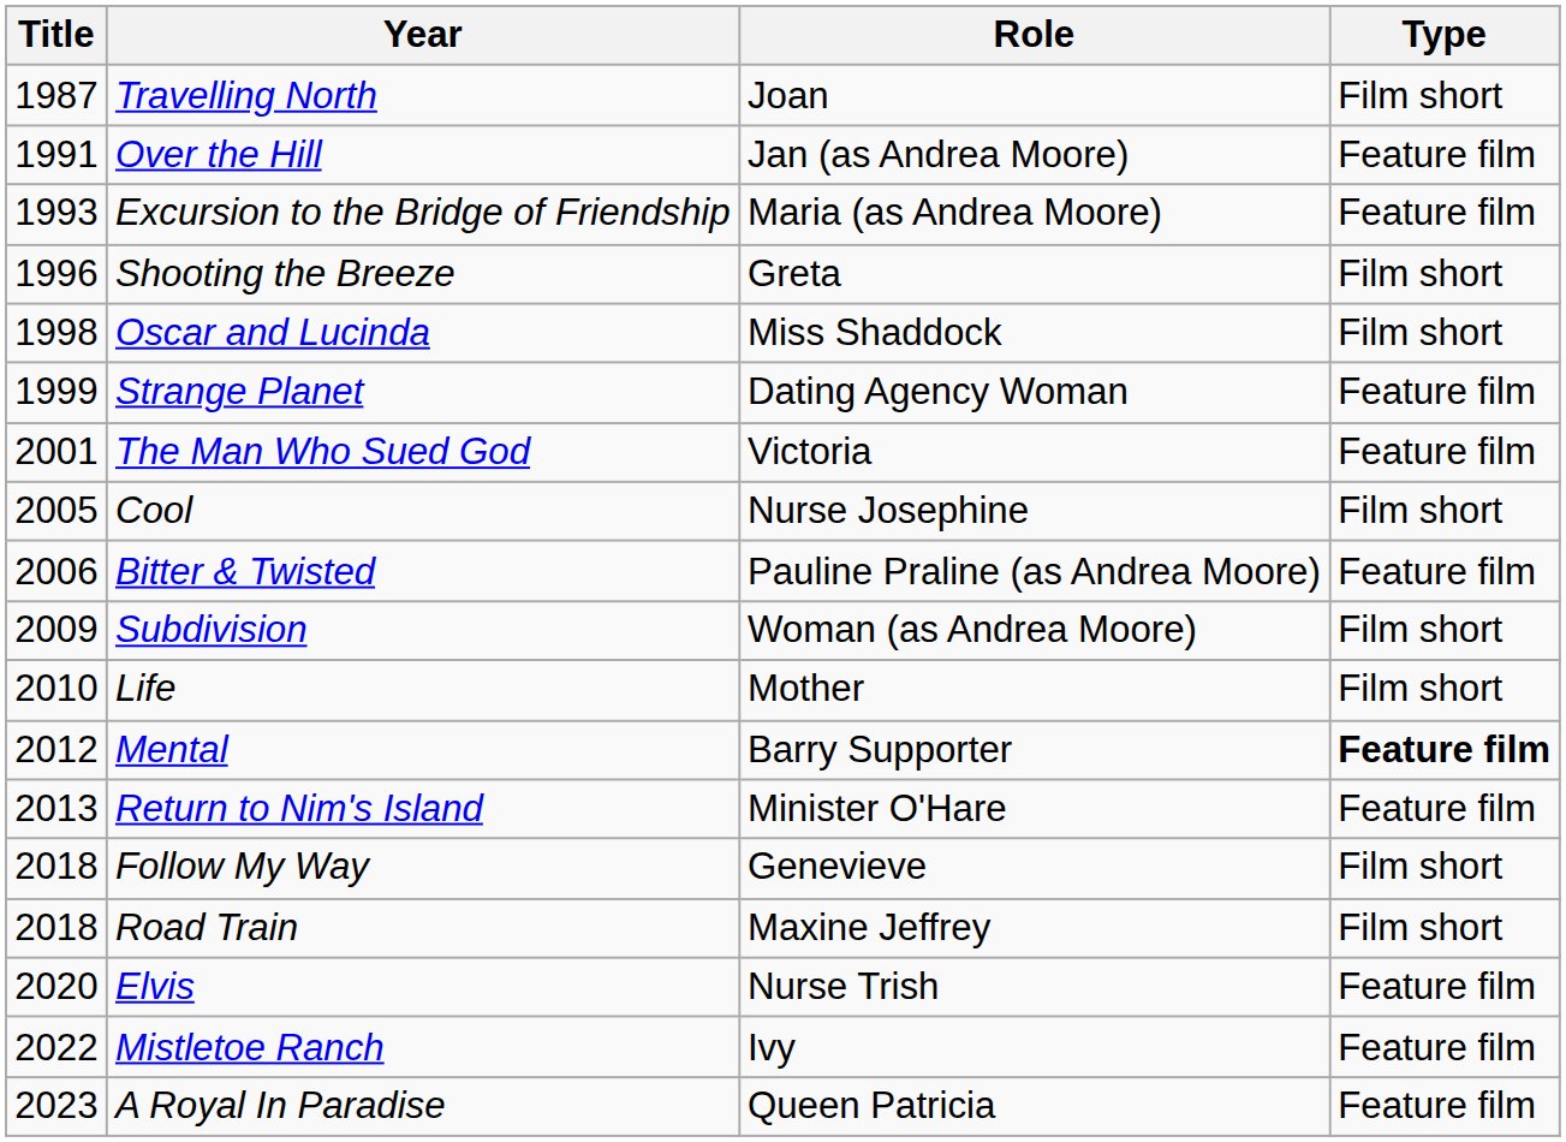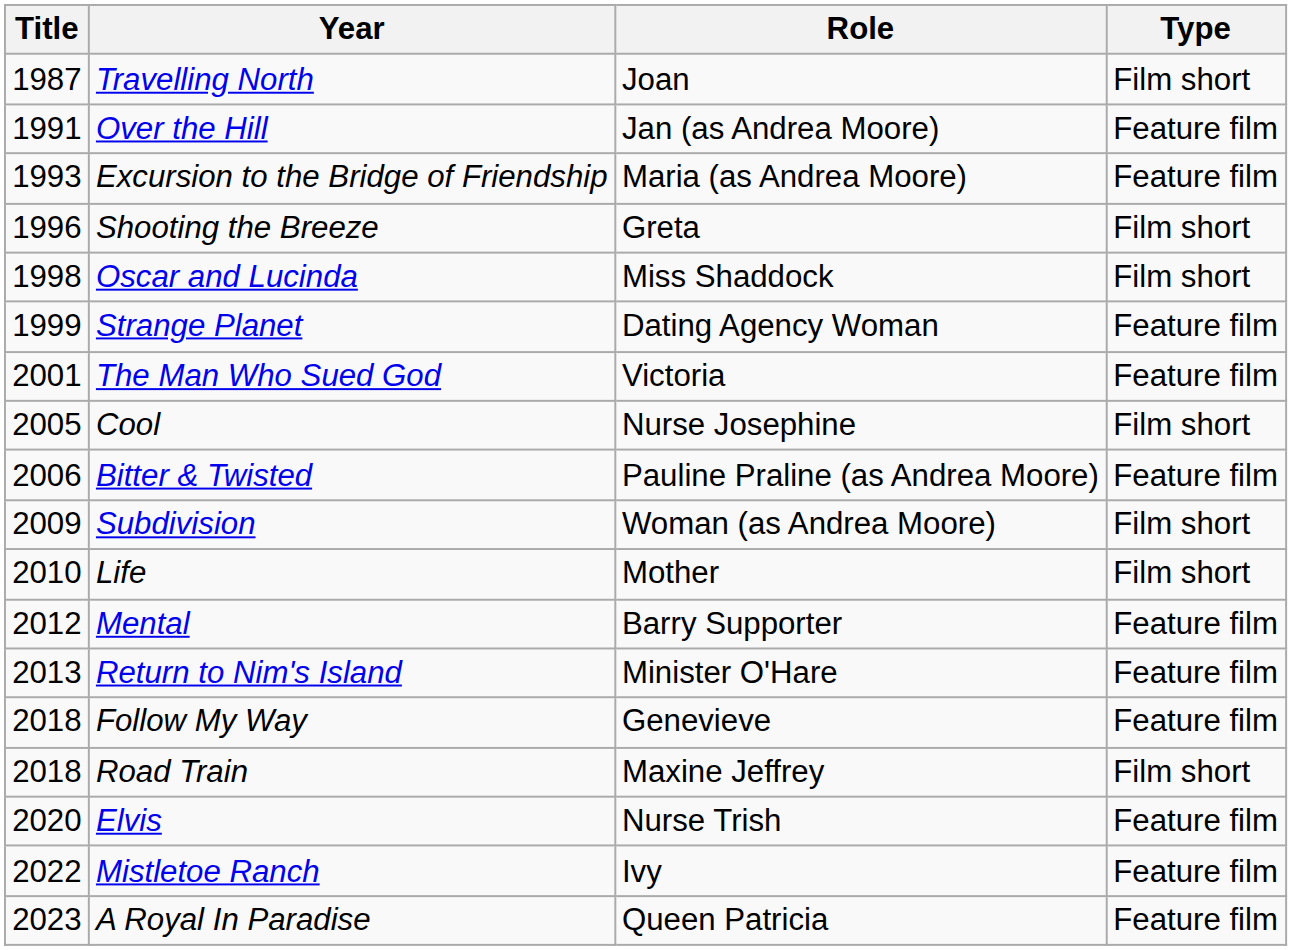Mental | Type: bold -> normal
Follow My Way | Type: Film short -> Feature film
